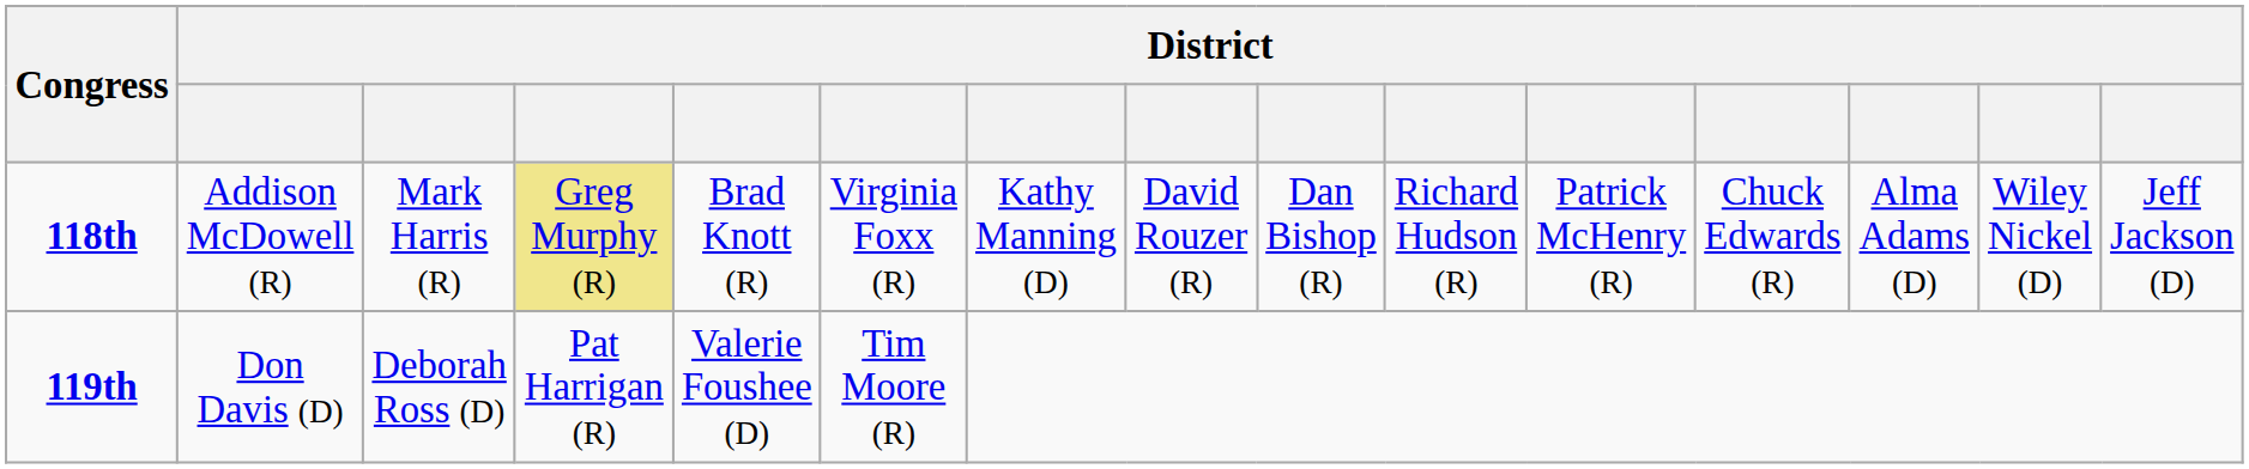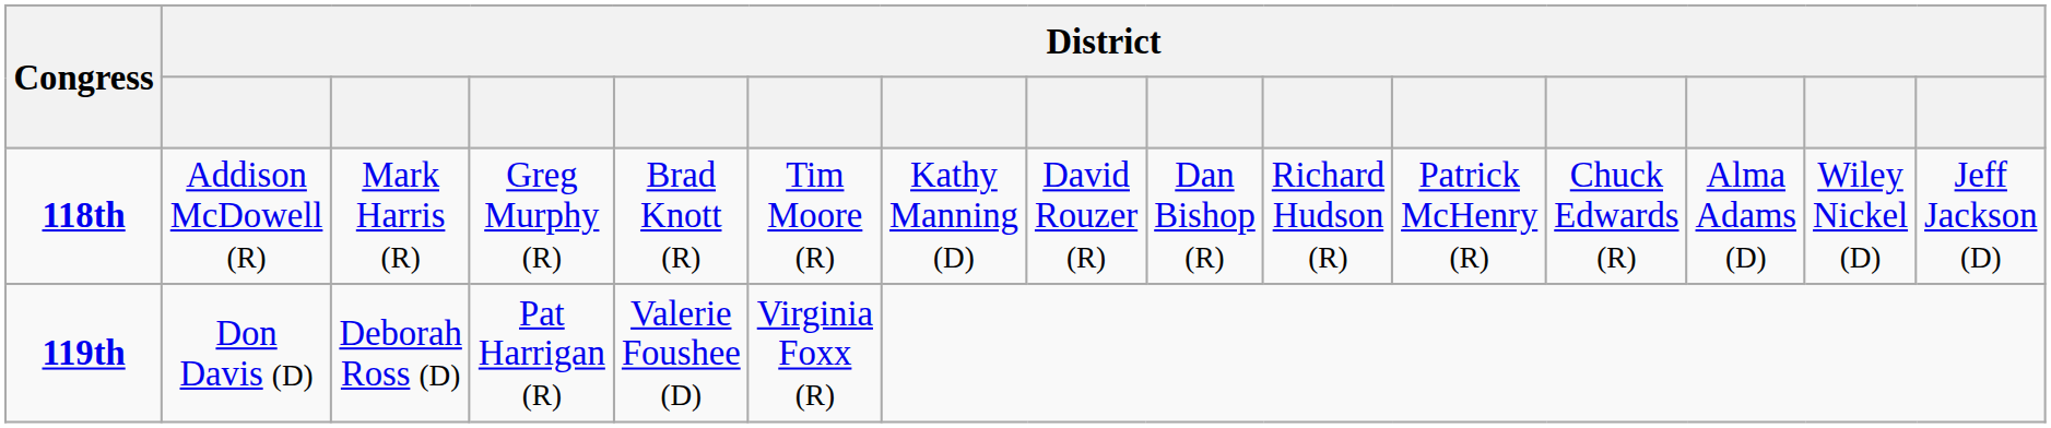118th | column 4: khaki background -> no background
118th | column 6: Virginia Foxx (R) -> Tim Moore (R)
119th | column 6: Tim Moore (R) -> Virginia Foxx (R)
